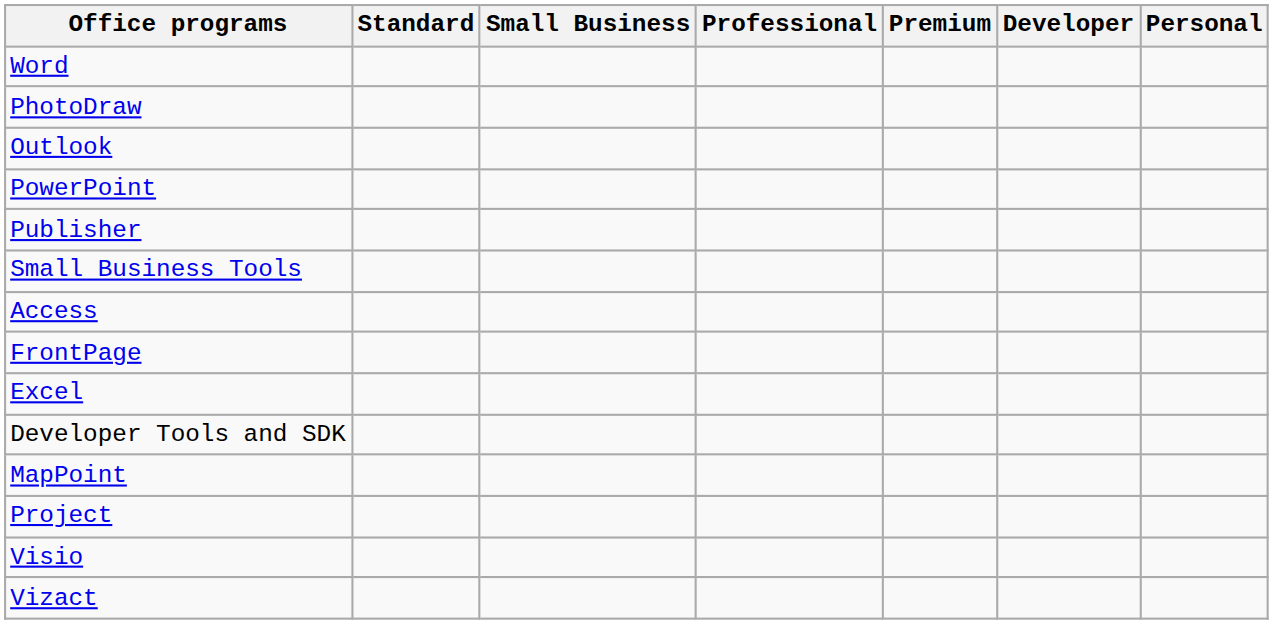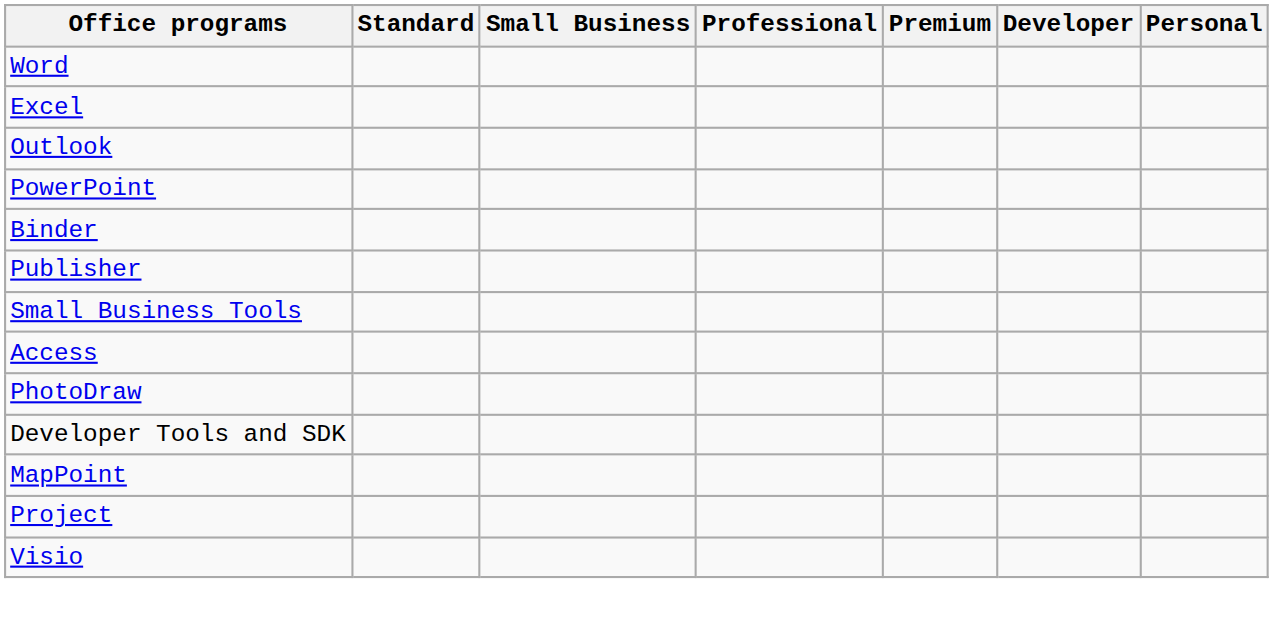rows swapped: Excel <-> PhotoDraw
+ row: Binder
- row: FrontPage
- row: Vizact
